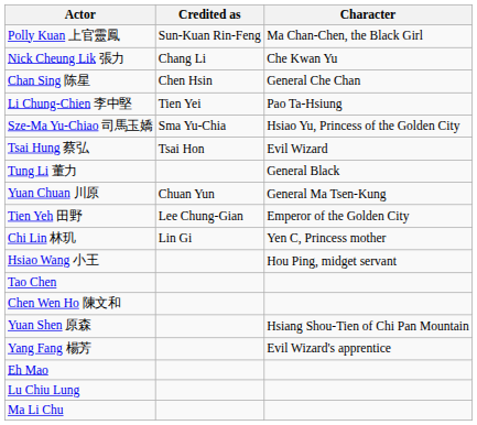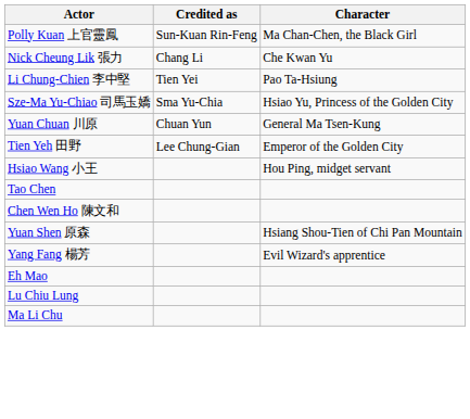- row: Chan Sing 陈星 | Chen Hsin | General Che Chan
- row: Tsai Hung 蔡弘 | Tsai Hon | Evil Wizard
- row: Tung Li 董力 | General Black
- row: Chi Lin 林玑 | Lin Gi | Yen C, Princess mother
